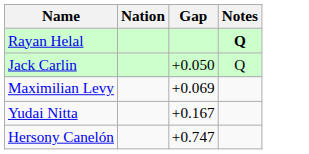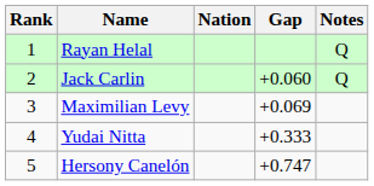+ column: Rank | 1 | 2 | 3 | 4 | 5
Rayan Helal | Notes: bold -> normal
Jack Carlin | Gap: +0.050 -> +0.060
Yudai Nitta | Gap: +0.167 -> +0.333
